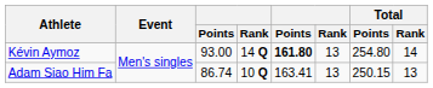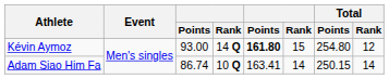Kévin Aymoz | column 6: 13 -> 15
Kévin Aymoz | Total / Rank: 14 -> 12
Adam Siao Him Fa | column 6: 13 -> 14
Adam Siao Him Fa | Total / Rank: 13 -> 14
